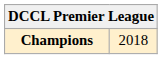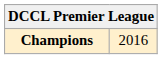Champions | column 2: 2018 -> 2016
